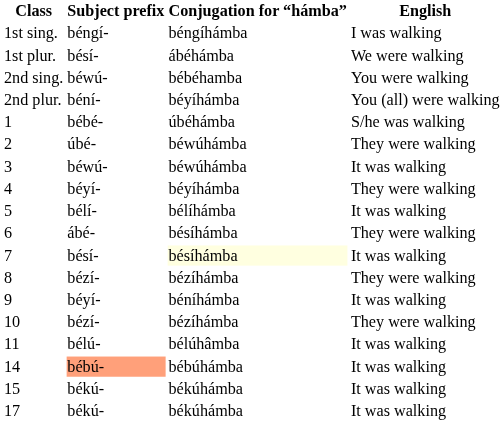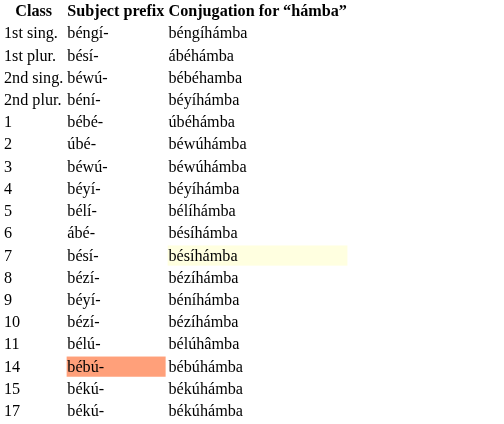- column: English | I was walking | We were walking | You were walking | You (all) were walking | S/he was walking | They were walking | It was walking | They were walking | It was walking | They were walking | It was walking | They were walking | It was walking | They were walking | It was walking | It was walking | It was walking | It was walking
